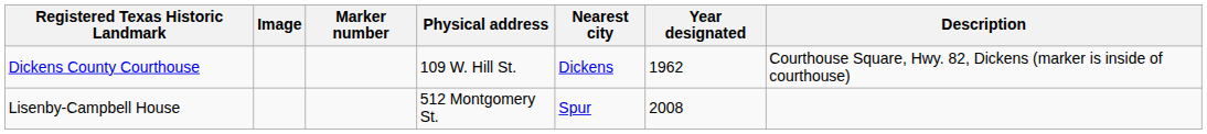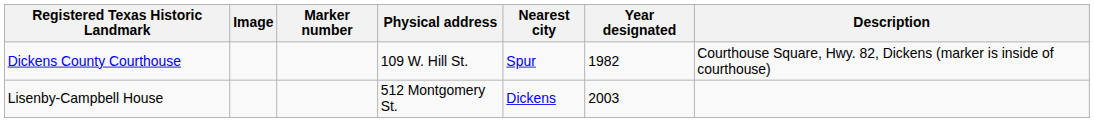Dickens County Courthouse | Nearest city: Dickens -> Spur
Dickens County Courthouse | Year designated: 1962 -> 1982
Lisenby-Campbell House | Nearest city: Spur -> Dickens
Lisenby-Campbell House | Year designated: 2008 -> 2003
